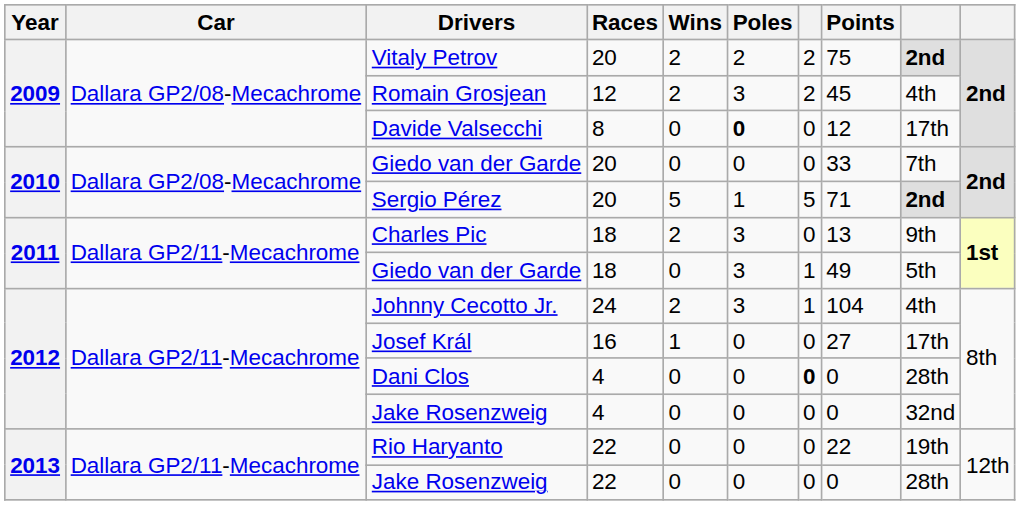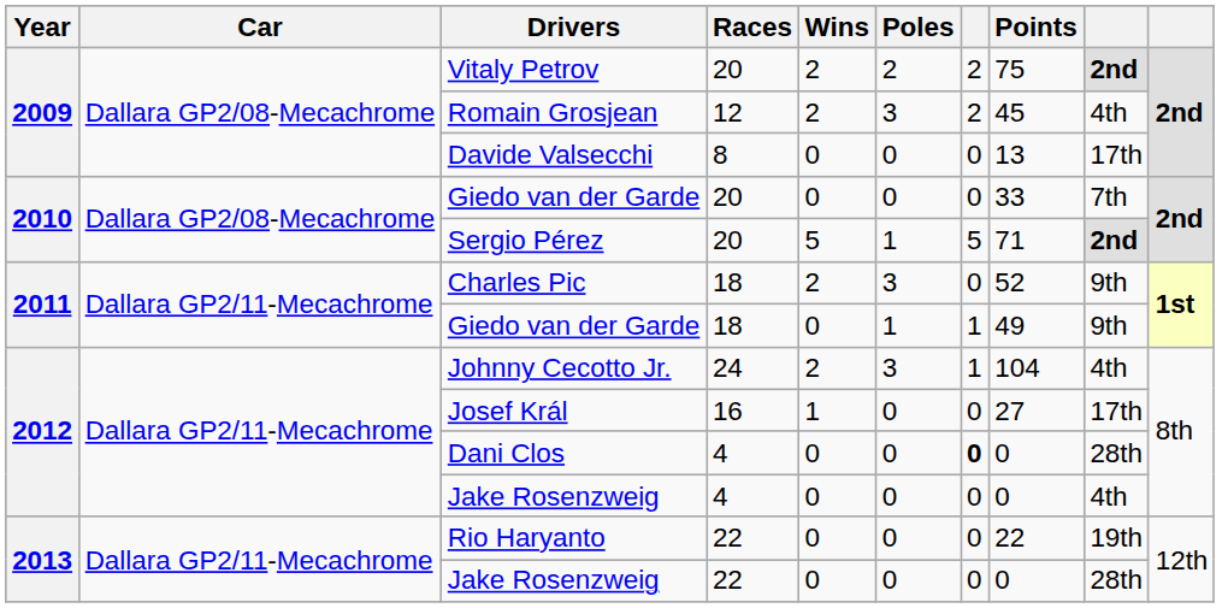Davide Valsecchi | Poles: bold -> normal
Davide Valsecchi | Points: 12 -> 13
Charles Pic | Points: 13 -> 52
Giedo van der Garde / 18 | Poles: 3 -> 1
Giedo van der Garde / 18 | column 9: 5th -> 9th
Jake Rosenzweig / 4 | column 9: 32nd -> 4th
